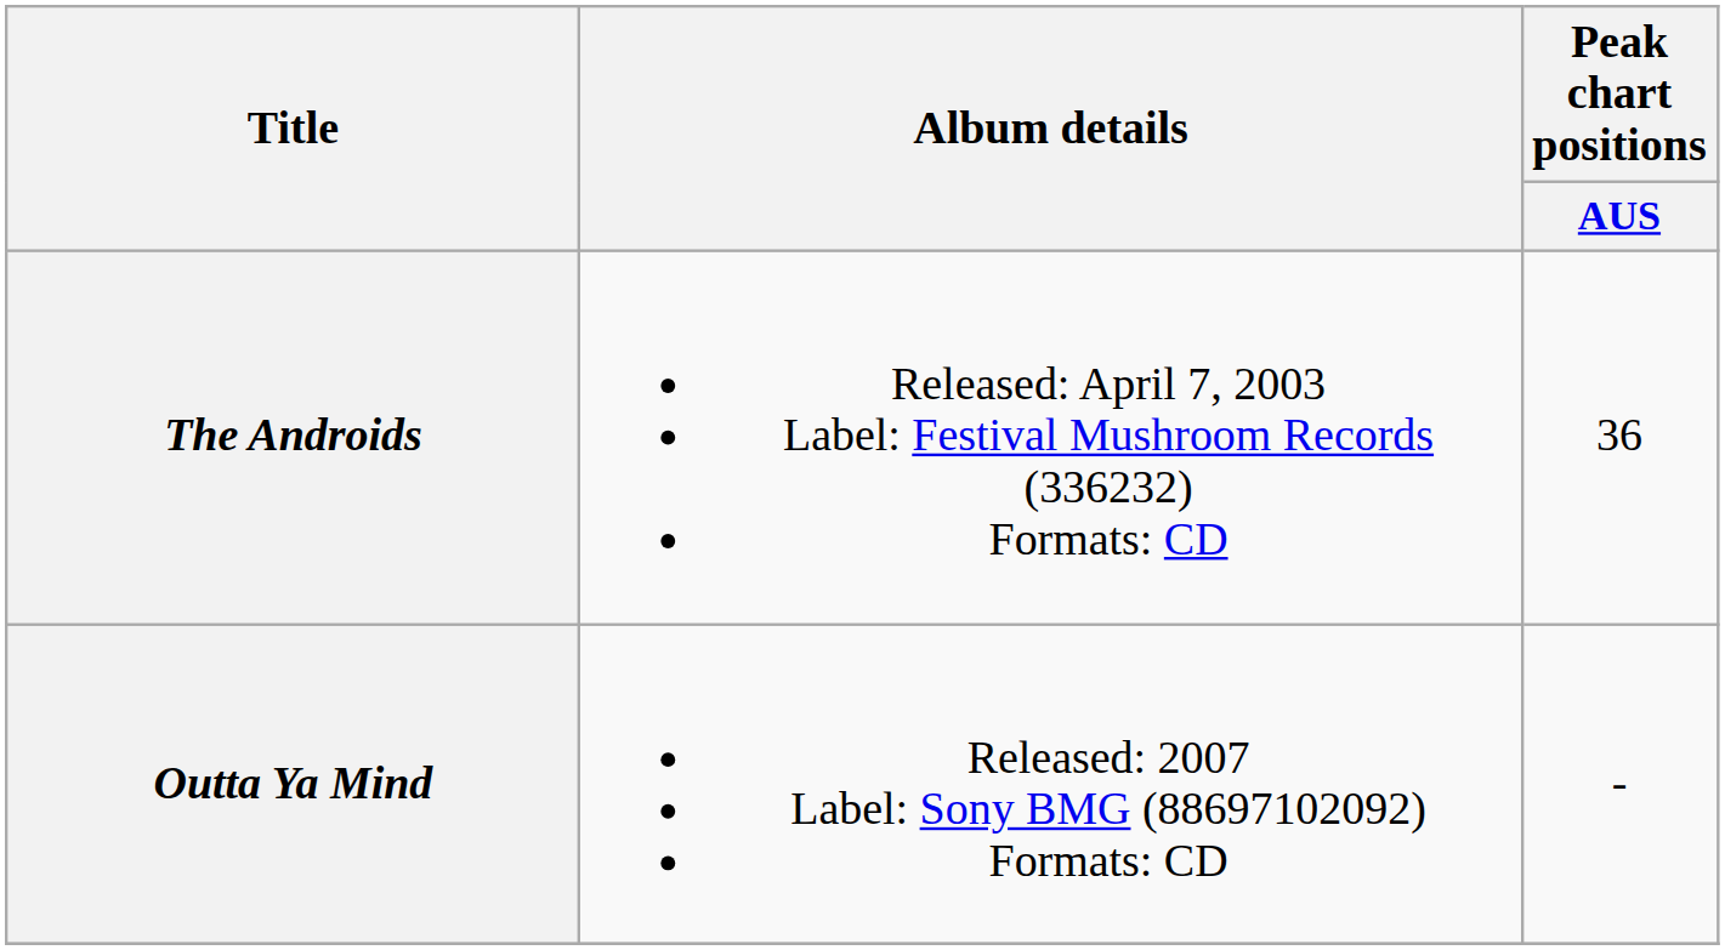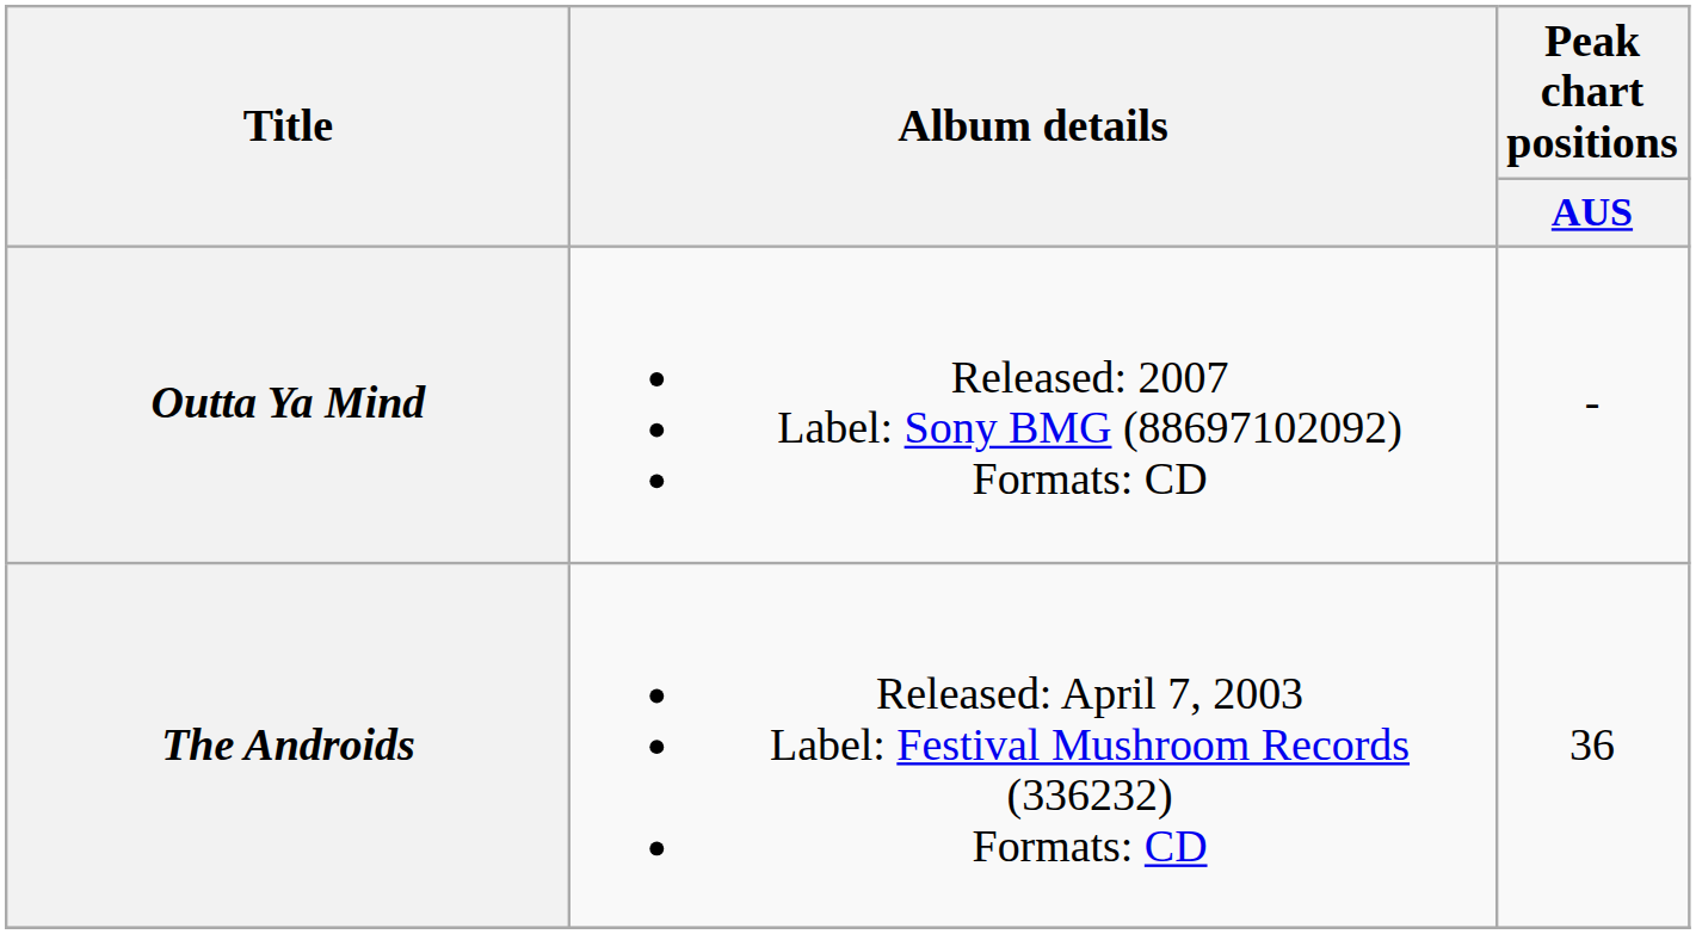rows swapped: The Androids <-> Outta Ya Mind
